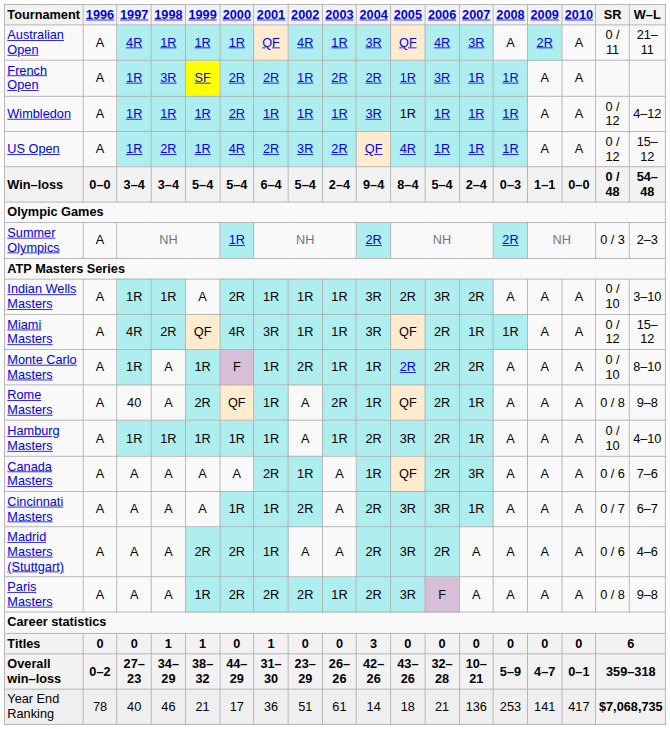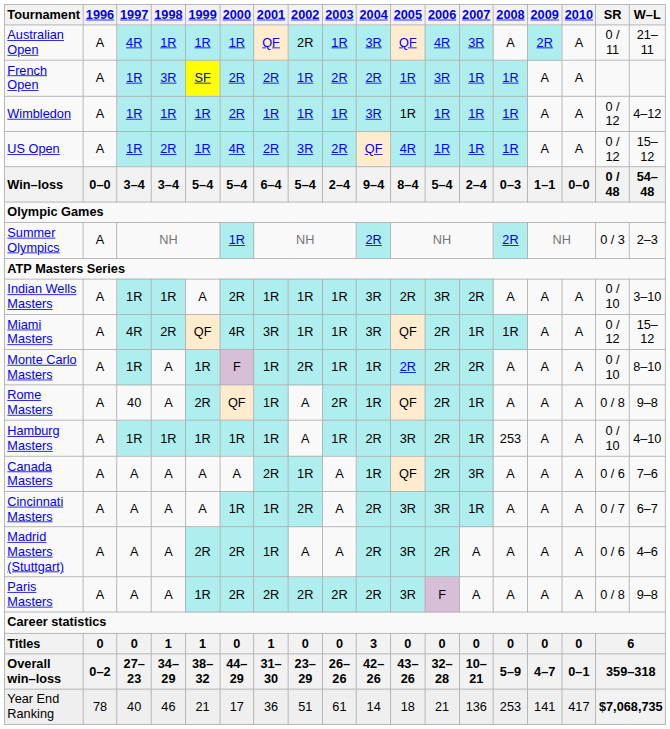Australian Open | 2002: 4R -> 2R
Hamburg Masters | 2008: A -> 253
Paris Masters | 2003: 1R -> 2R
